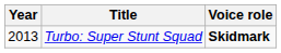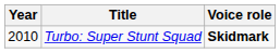Turbo: Super Stunt Squad | Year: 2013 -> 2010
